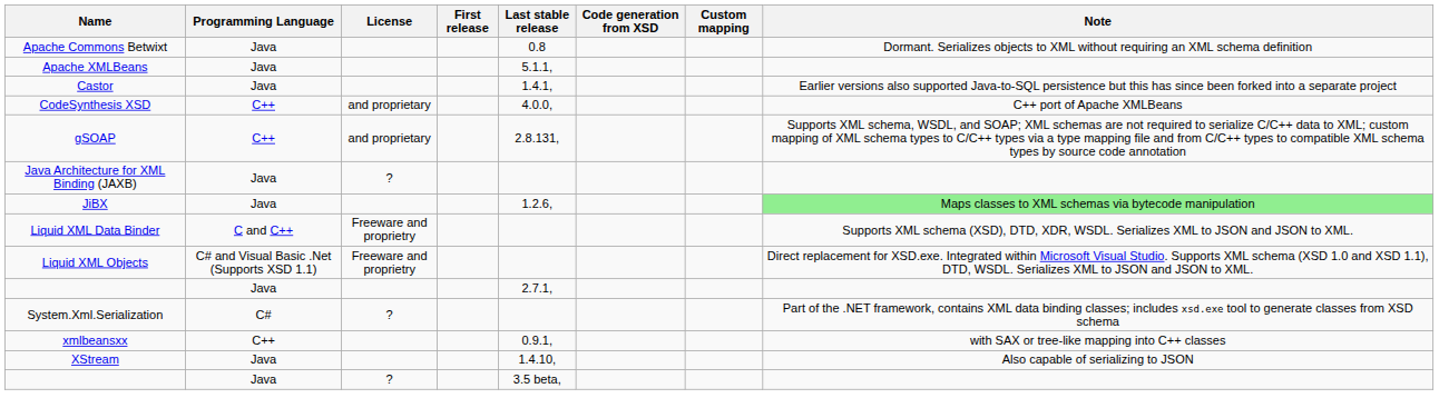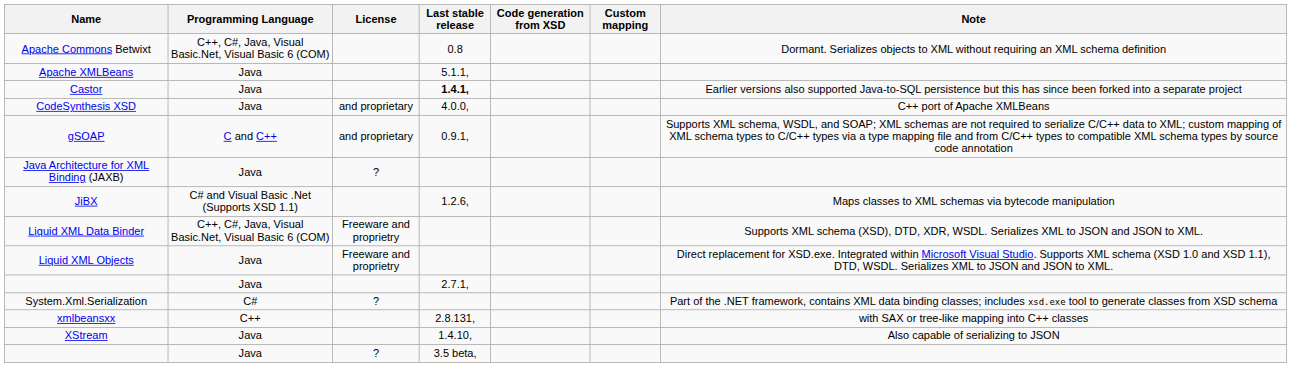- column: First release
Apache Commons Betwixt | Programming Language: Java -> C++, C#, Java, Visual Basic.Net, Visual Basic 6 (COM)
Castor | Last stable release: normal -> bold
CodeSynthesis XSD | Programming Language: C++ -> Java
gSOAP | Programming Language: C++ -> C and C++
gSOAP | Last stable release: 2.8.131, -> 0.9.1,
JiBX | Programming Language: Java -> C# and Visual Basic .Net (Supports XSD 1.1)
JiBX | Note: lightgreen background -> no background
Liquid XML Data Binder | Programming Language: C and C++ -> C++, C#, Java, Visual Basic.Net, Visual Basic 6 (COM)
Liquid XML Objects | Programming Language: C# and Visual Basic .Net (Supports XSD 1.1) -> Java
xmlbeansxx | Last stable release: 0.9.1, -> 2.8.131,
